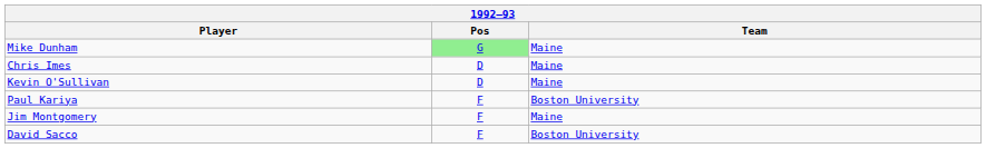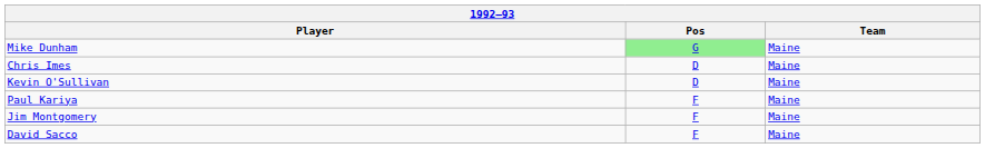Paul Kariya | Team: Boston University -> Maine
David Sacco | Team: Boston University -> Maine
